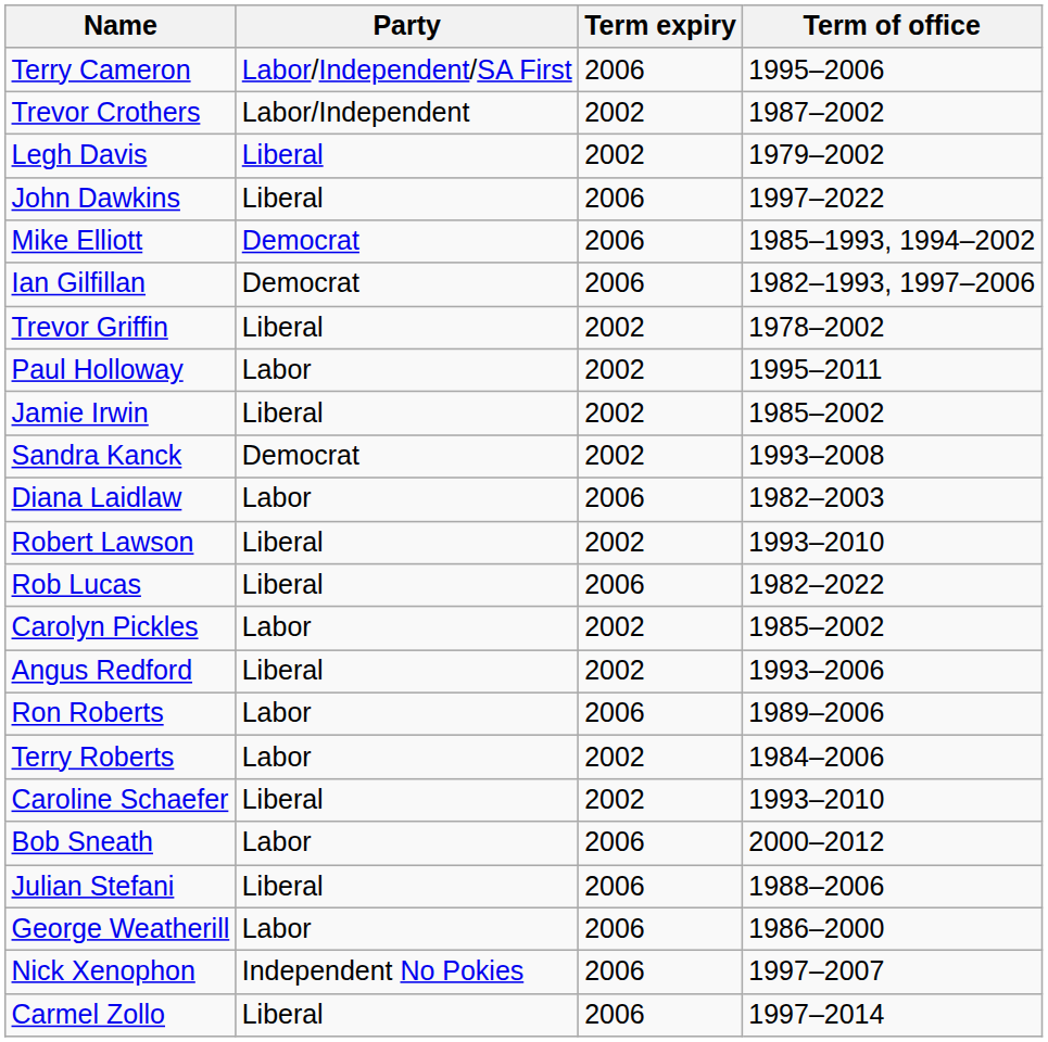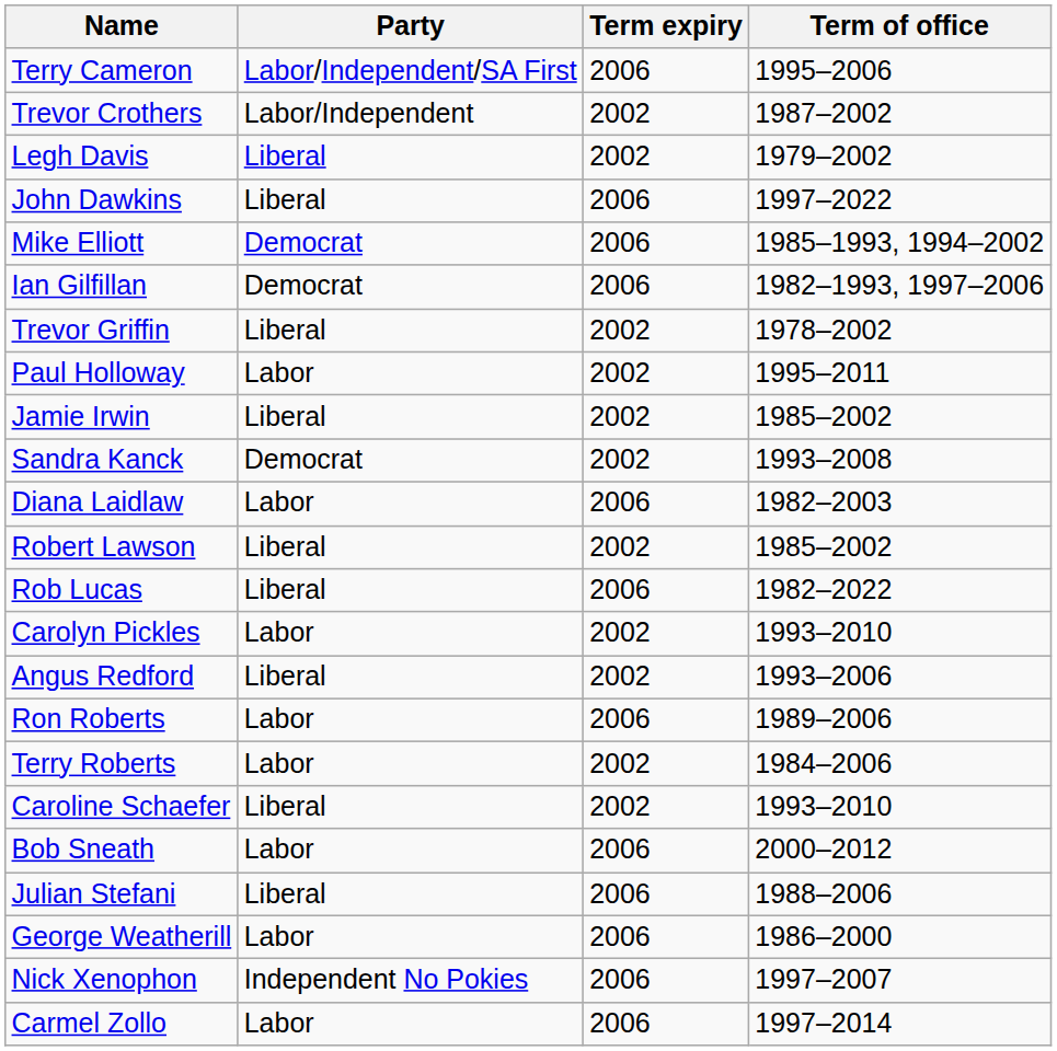Robert Lawson | Term of office: 1993–2010 -> 1985–2002
Carolyn Pickles | Term of office: 1985–2002 -> 1993–2010
Carmel Zollo | Party: Liberal -> Labor
